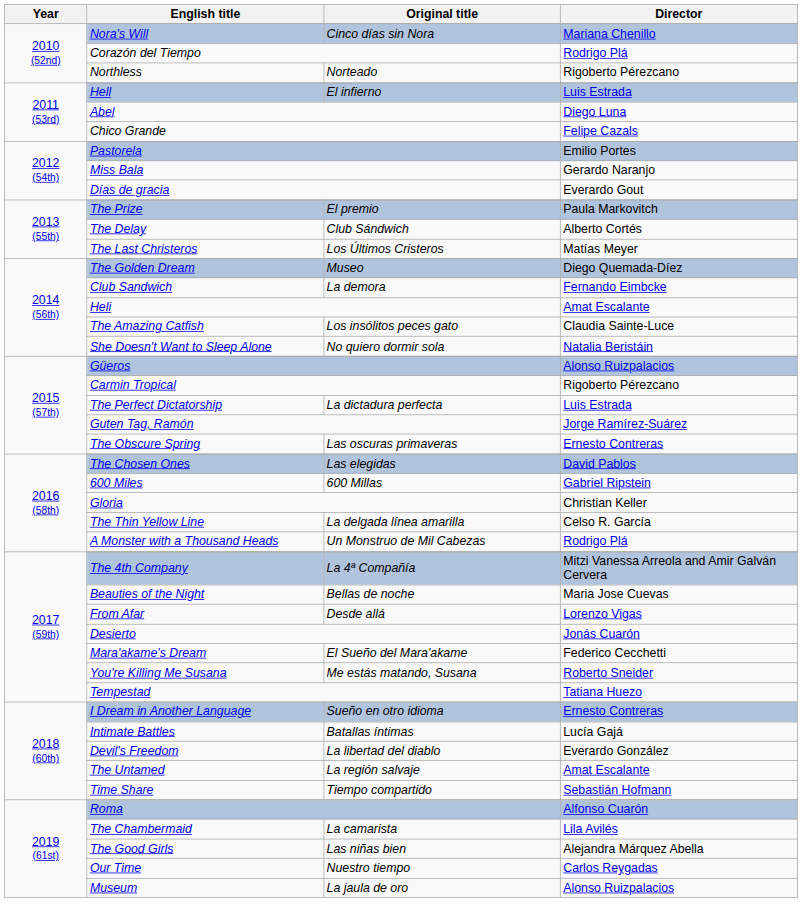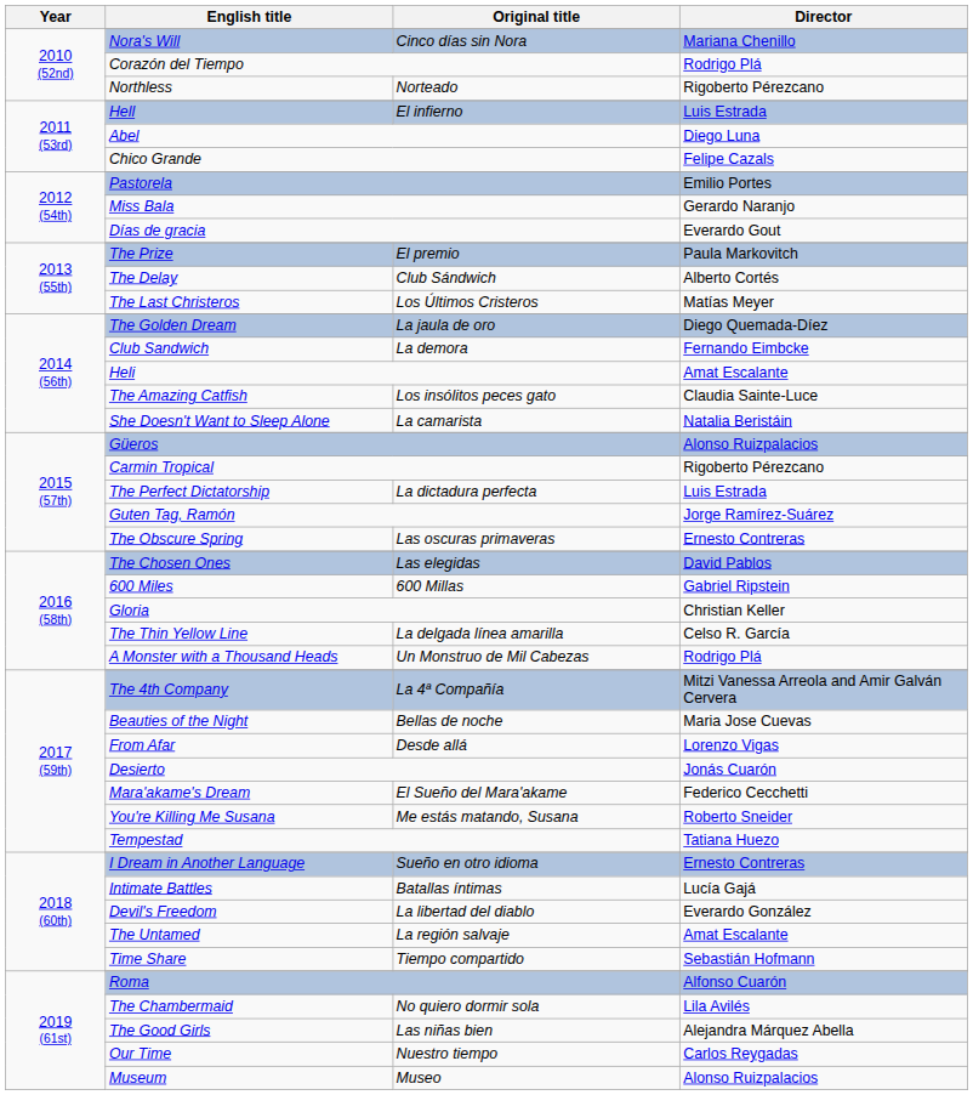The Golden Dream | Original title: Museo -> La jaula de oro
She Doesn't Want to Sleep Alone | Original title: No quiero dormir sola -> La camarista
The Chambermaid | Original title: La camarista -> No quiero dormir sola
Museum | Original title: La jaula de oro -> Museo
